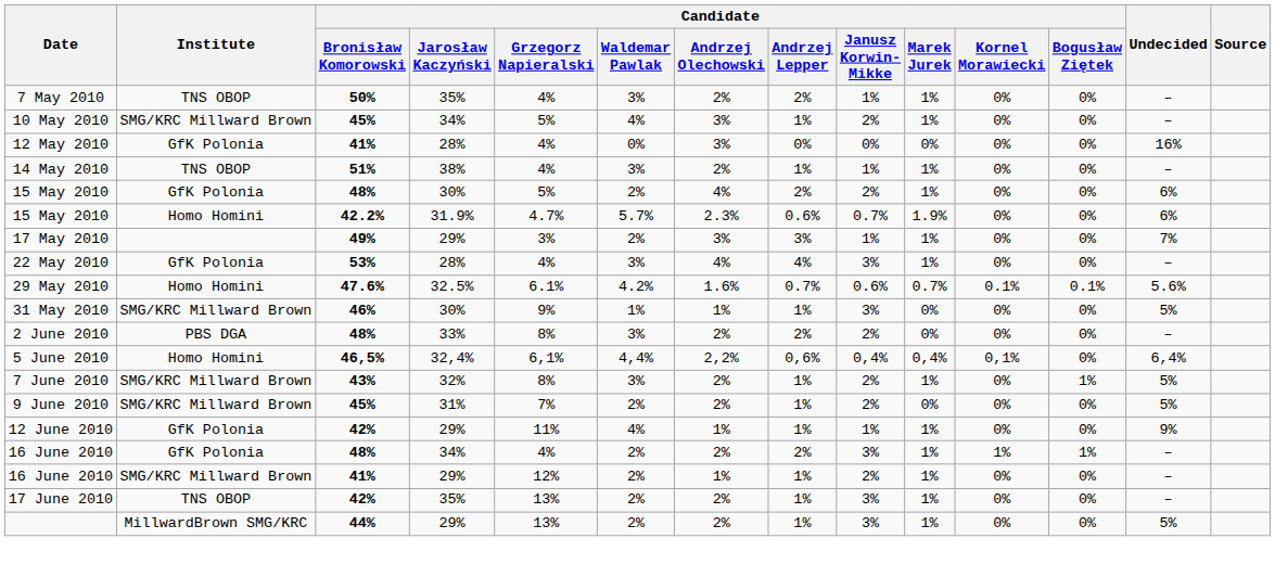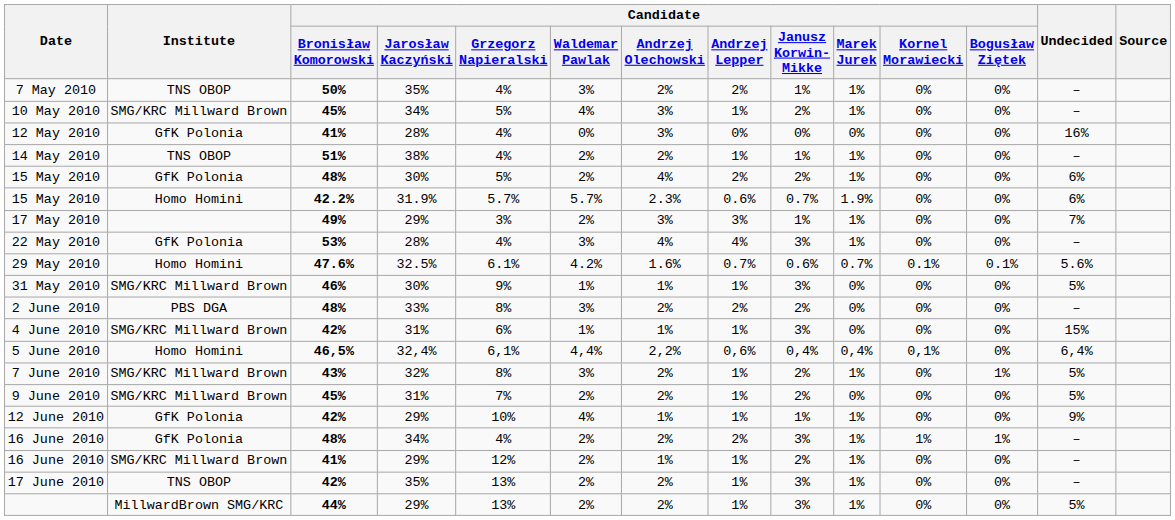14 May 2010 | Candidate / Waldemar Pawlak: 3% -> 2%
15 May 2010 / 42.2% | Candidate / Grzegorz Napieralski: 4.7% -> 5.7%
+ row: 4 June 2010 | SMG/KRC Millward Brown | 42% | 31% | 6% | 1% | 1% | 1% | 3% | 0% | 0% | 0% | 15%
12 June 2010 | Candidate / Grzegorz Napieralski: 11% -> 10%
